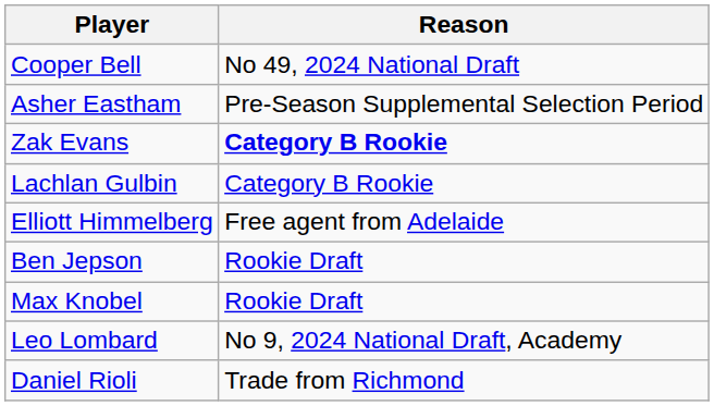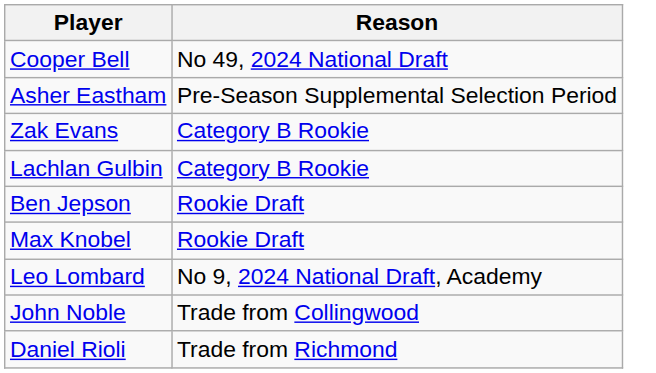Zak Evans | Reason: bold -> normal
- row: Elliott Himmelberg | Free agent from Adelaide
+ row: John Noble | Trade from Collingwood
